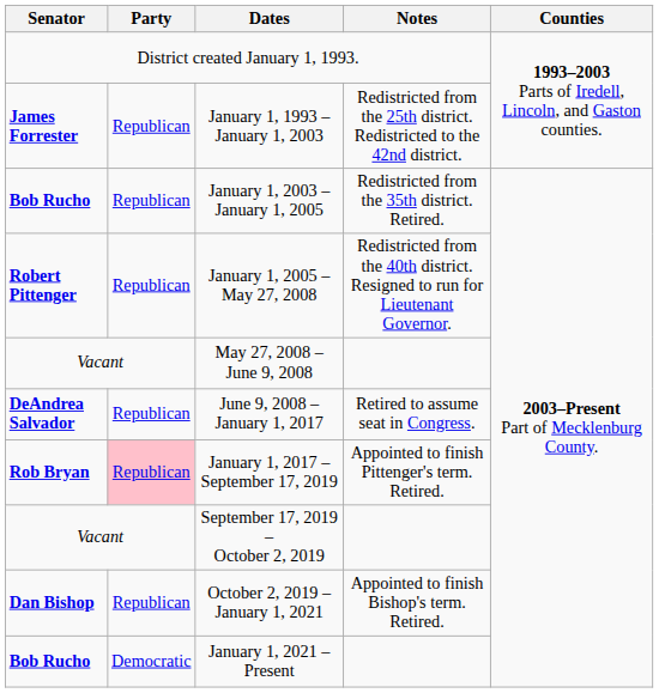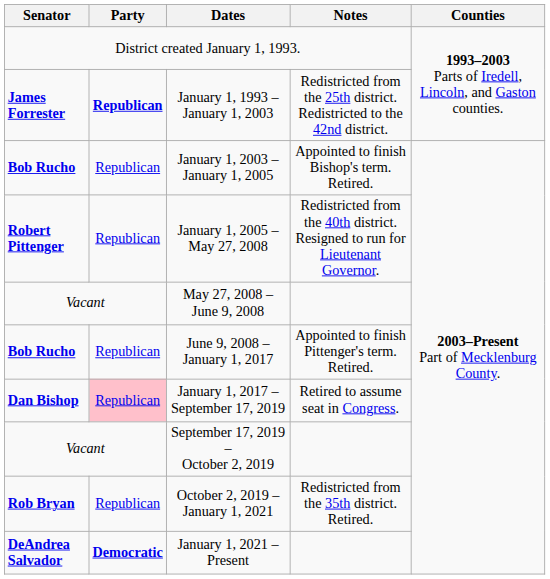January 1, 1993 – January 1, 2003 | Party: normal -> bold
January 1, 2003 – January 1, 2005 | Notes: Redistricted from the 35th district. Retired. -> Appointed to finish Bishop's term. Retired.
June 9, 2008 – January 1, 2017 | Senator: DeAndrea Salvador -> Bob Rucho
June 9, 2008 – January 1, 2017 | Notes: Retired to assume seat in Congress. -> Appointed to finish Pittenger's term. Retired.
January 1, 2017 – September 17, 2019 | Senator: Rob Bryan -> Dan Bishop
January 1, 2017 – September 17, 2019 | Notes: Appointed to finish Pittenger's term. Retired. -> Retired to assume seat in Congress.
October 2, 2019 – January 1, 2021 | Senator: Dan Bishop -> Rob Bryan
October 2, 2019 – January 1, 2021 | Notes: Appointed to finish Bishop's term. Retired. -> Redistricted from the 35th district. Retired.
January 1, 2021 – Present | Senator: Bob Rucho -> DeAndrea Salvador
January 1, 2021 – Present | Party: normal -> bold
